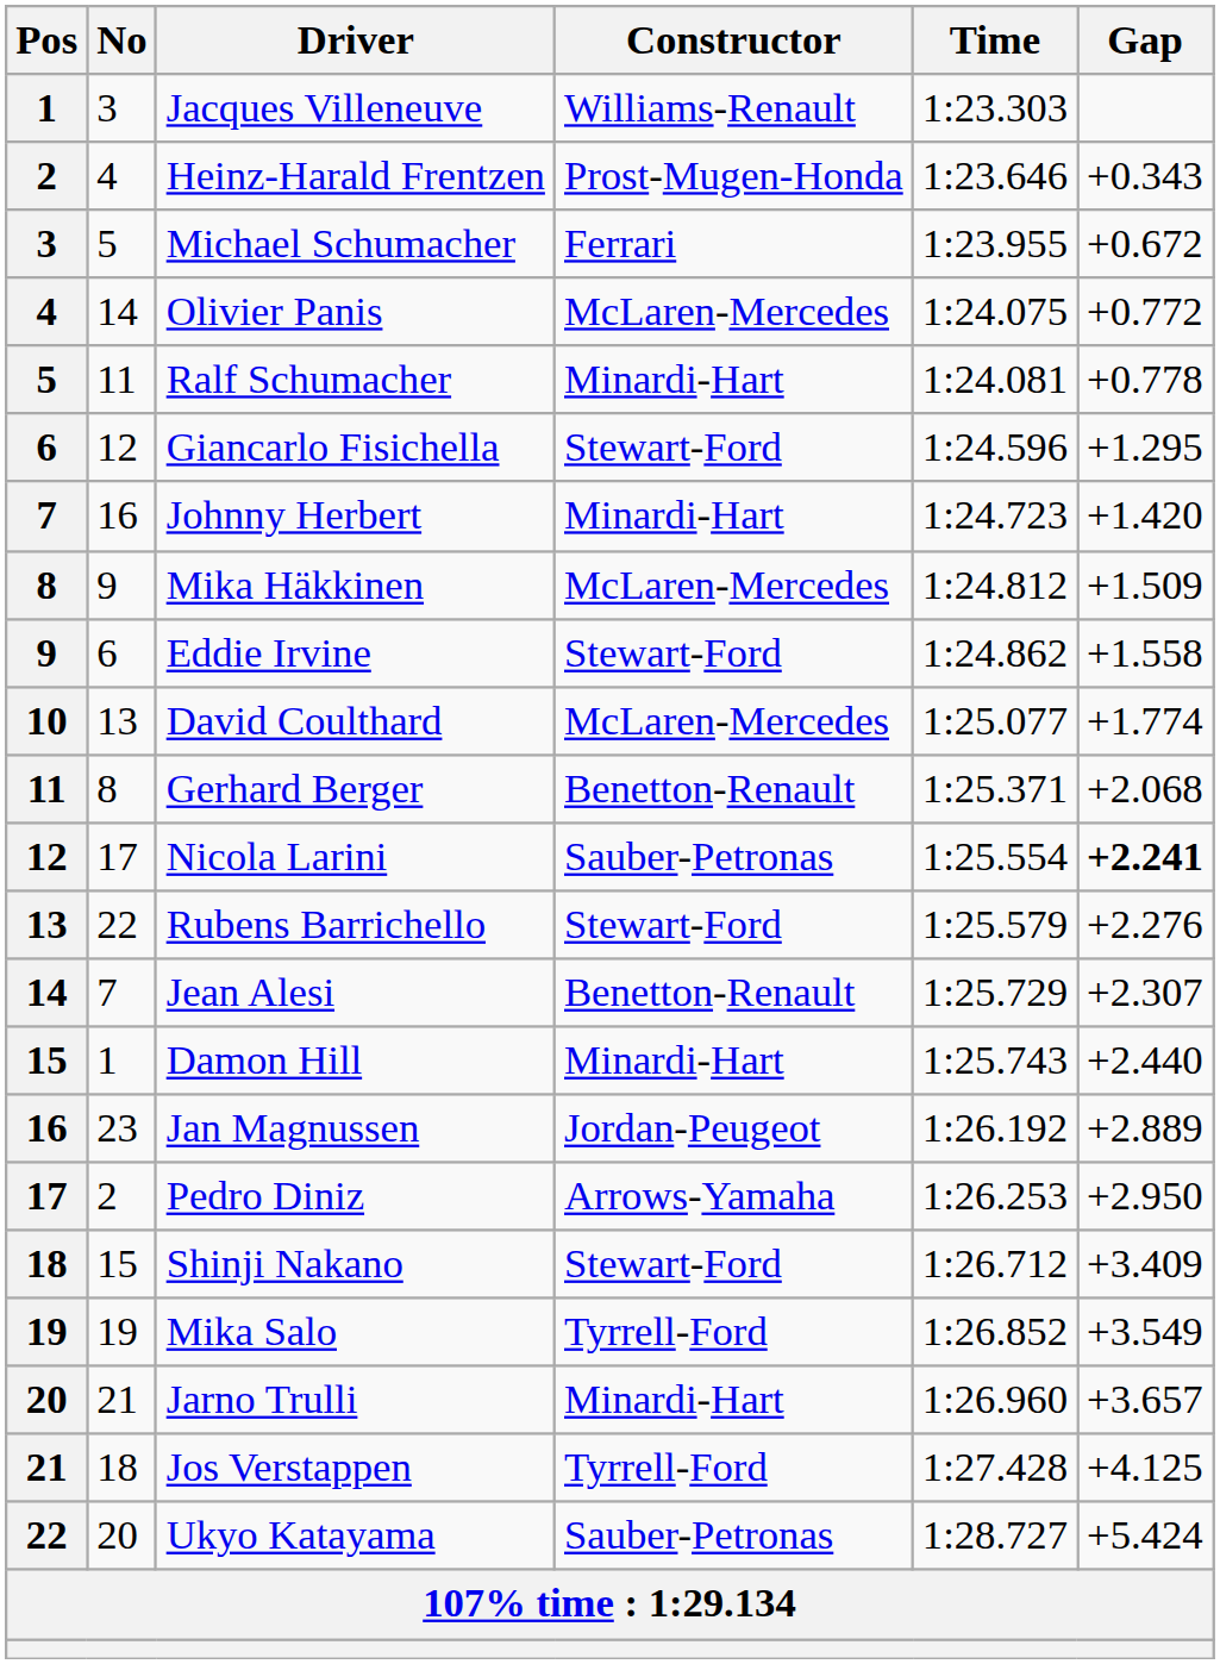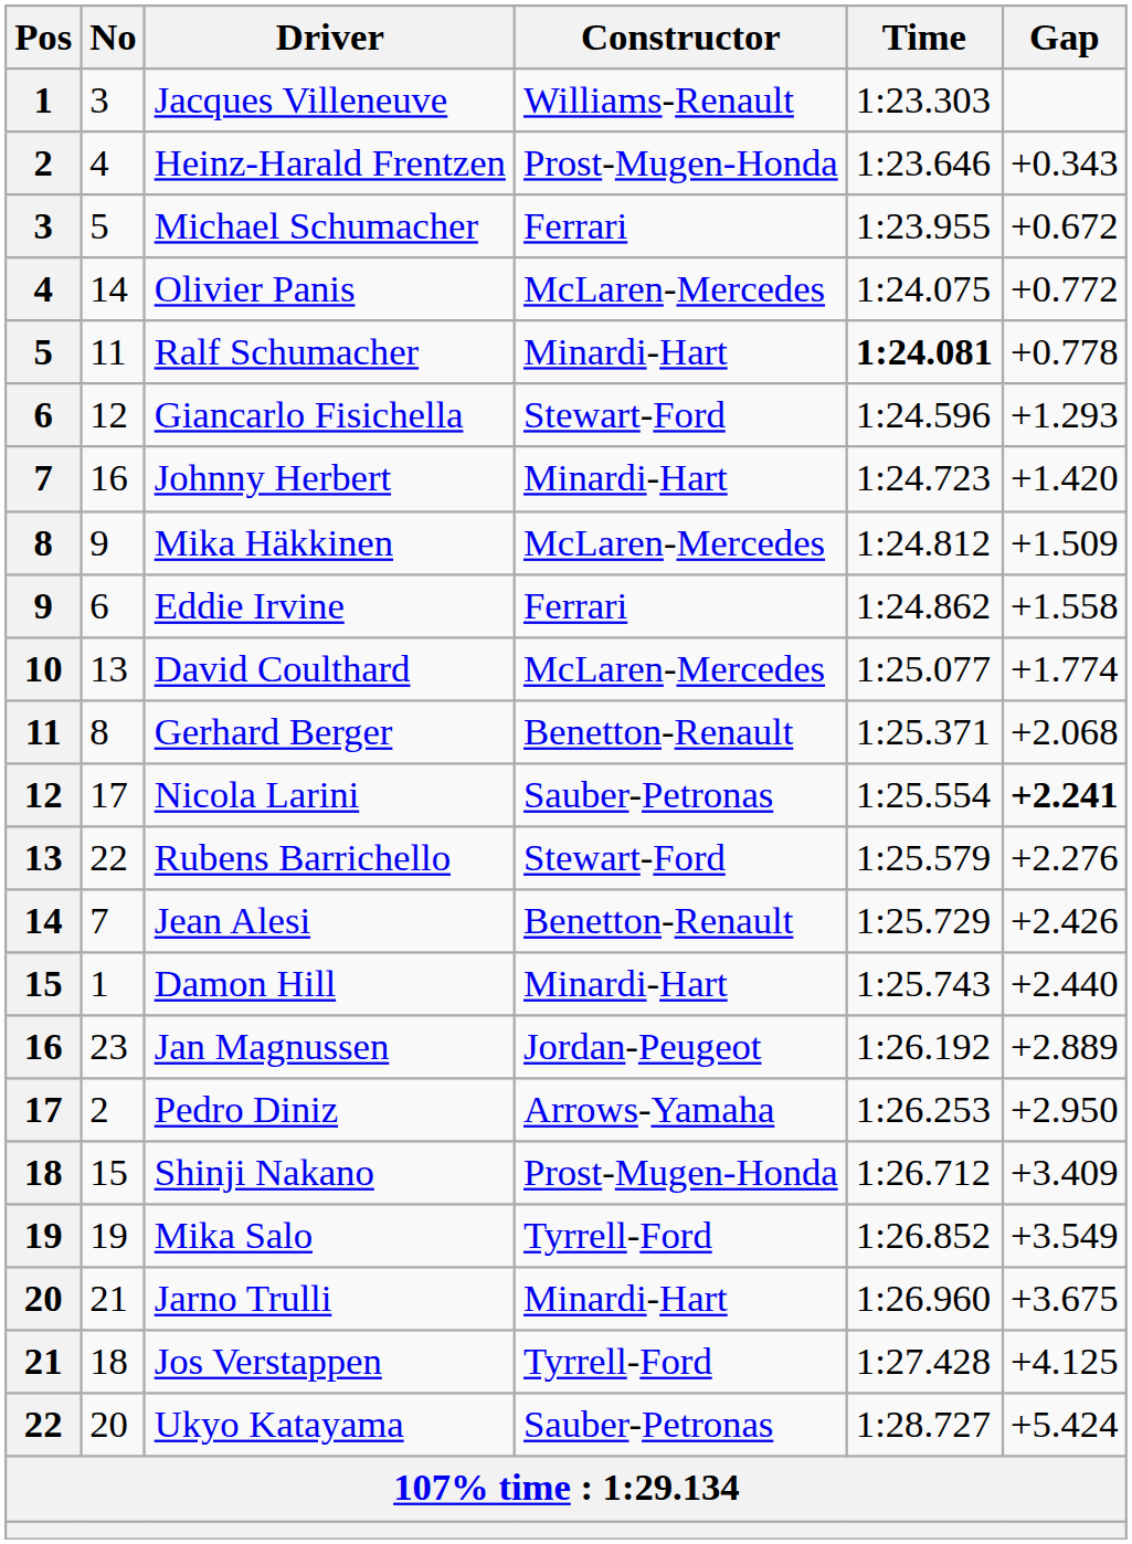Ralf Schumacher | Time: normal -> bold
Giancarlo Fisichella | Gap: +1.295 -> +1.293
Eddie Irvine | Constructor: Stewart-Ford -> Ferrari
Jean Alesi | Gap: +2.307 -> +2.426
Shinji Nakano | Constructor: Stewart-Ford -> Prost-Mugen-Honda
Jarno Trulli | Gap: +3.657 -> +3.675
